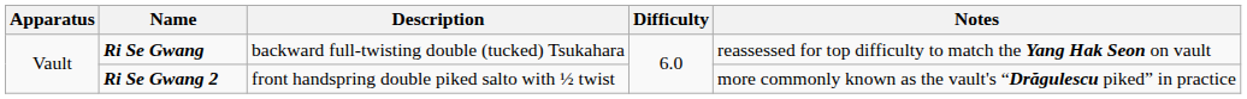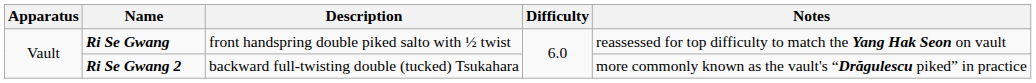Ri Se Gwang | Description: backward full-twisting double (tucked) Tsukahara -> front handspring double piked salto with ½ twist
Ri Se Gwang 2 | Description: front handspring double piked salto with ½ twist -> backward full-twisting double (tucked) Tsukahara
